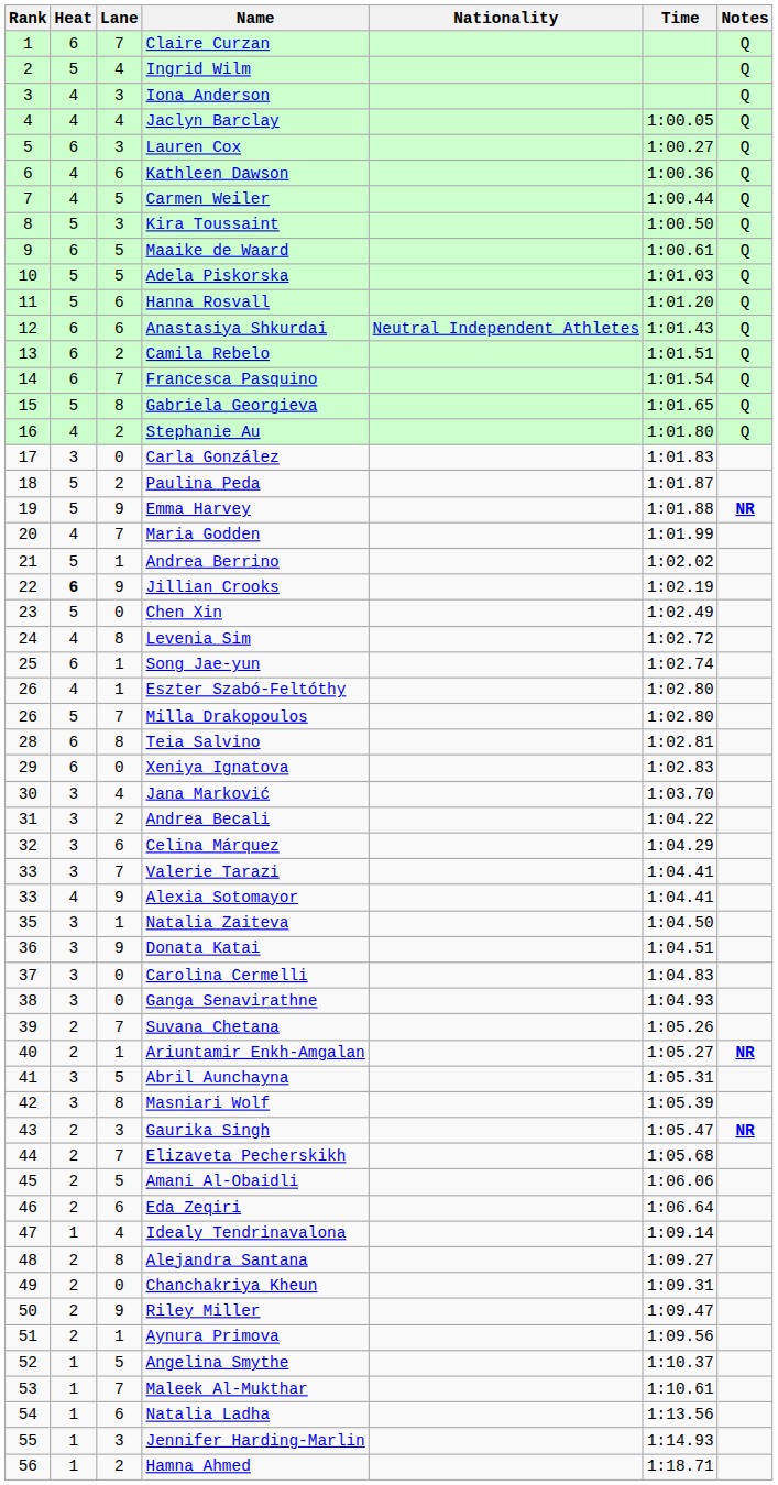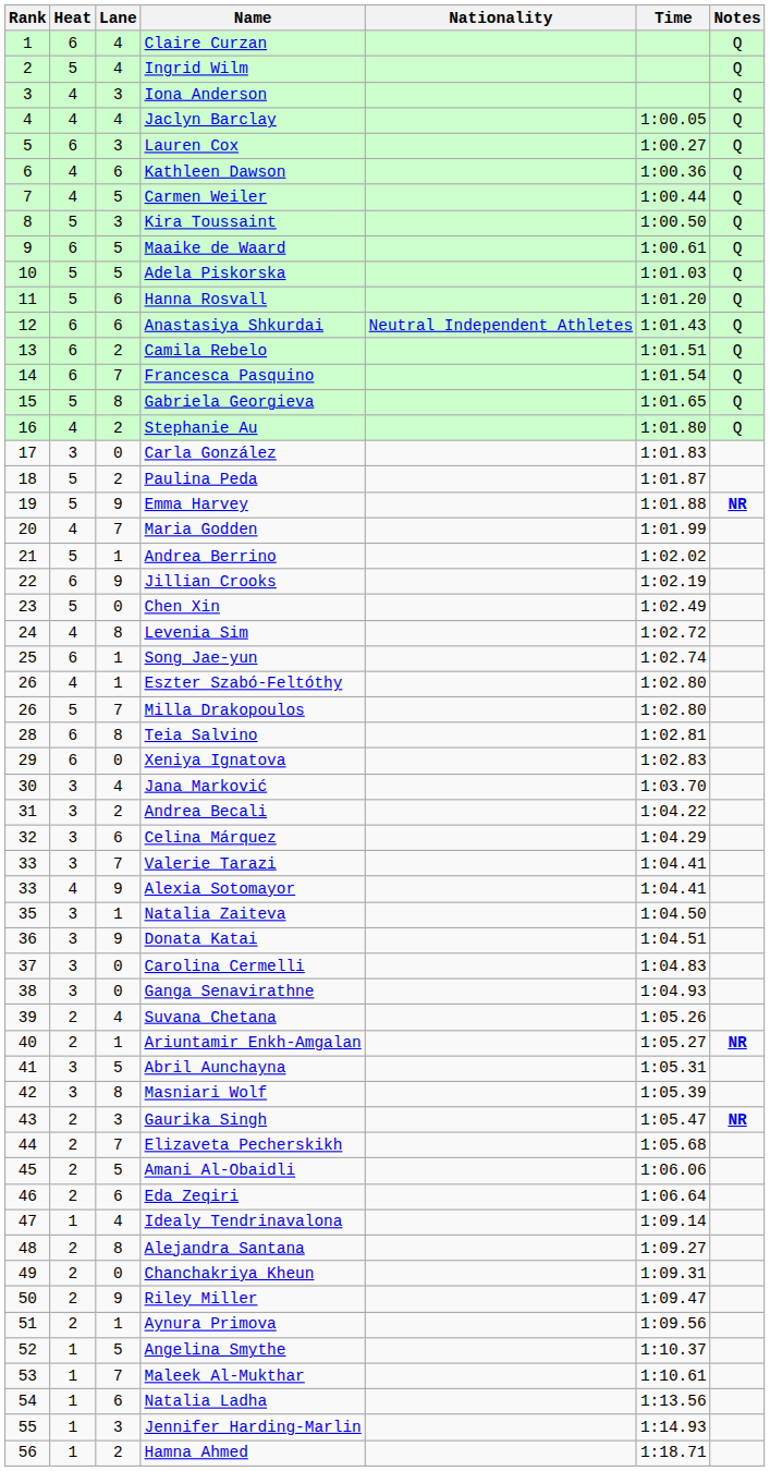Claire Curzan | Lane: 7 -> 4
Jillian Crooks | Heat: bold -> normal
Suvana Chetana | Lane: 7 -> 4
